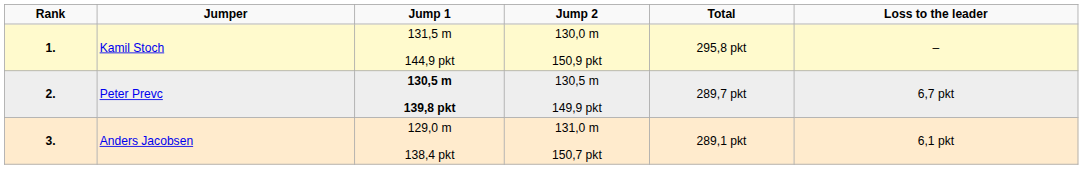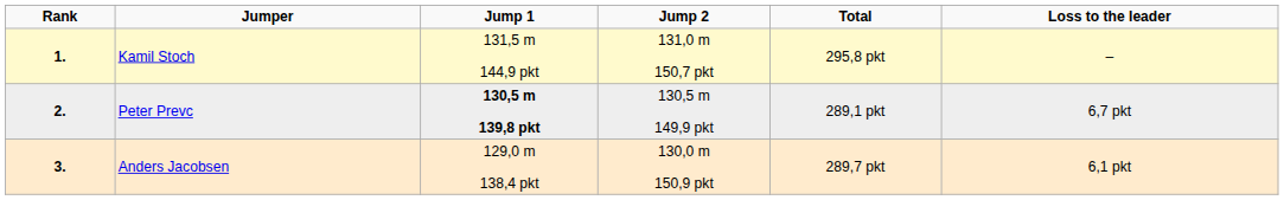Kamil Stoch | Jump 2: 130,0 m 150,9 pkt -> 131,0 m 150,7 pkt
Peter Prevc | Total: 289,7 pkt -> 289,1 pkt
Anders Jacobsen | Jump 2: 131,0 m 150,7 pkt -> 130,0 m 150,9 pkt
Anders Jacobsen | Total: 289,1 pkt -> 289,7 pkt
